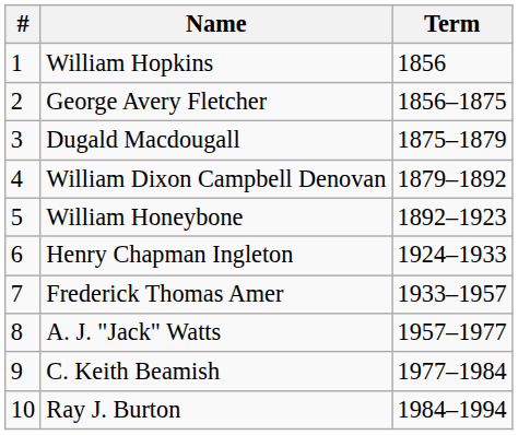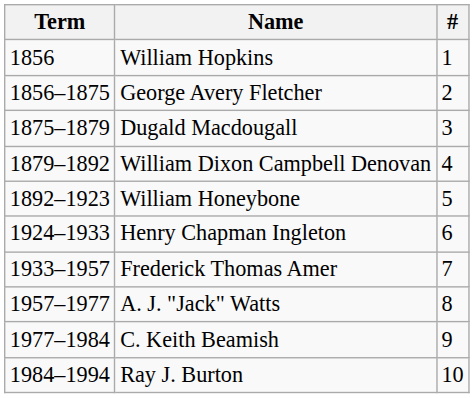columns swapped: # <-> Term
